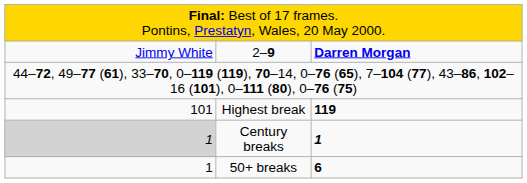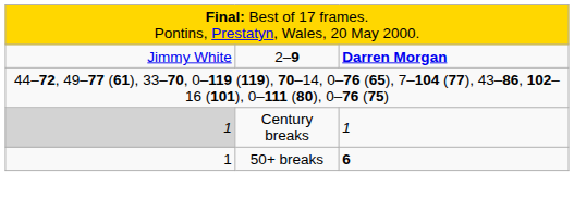- row: 101 | Highest break | 119
Century breaks | column 3: bold -> normal
